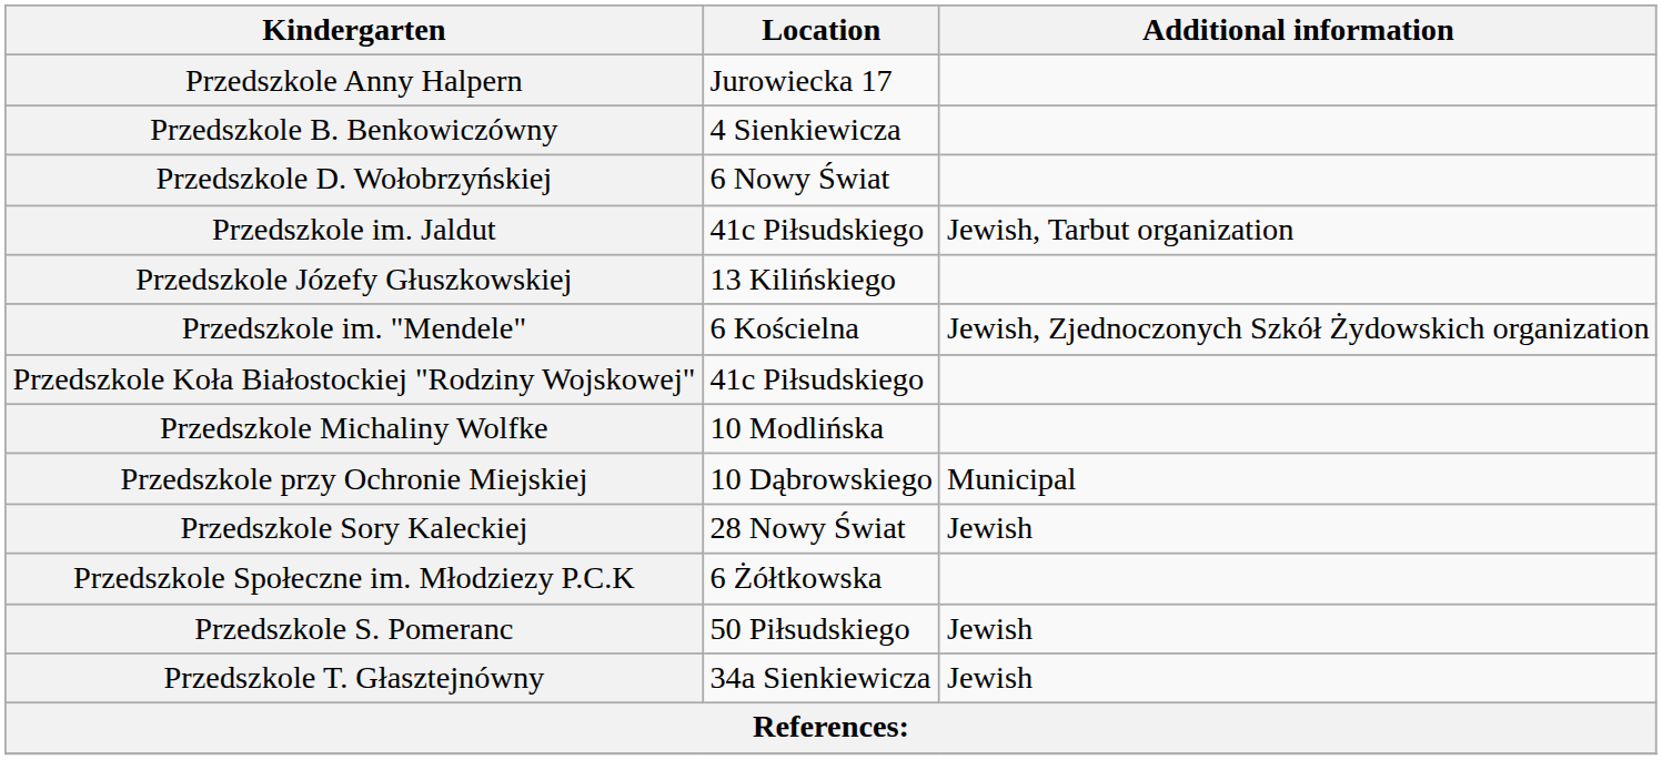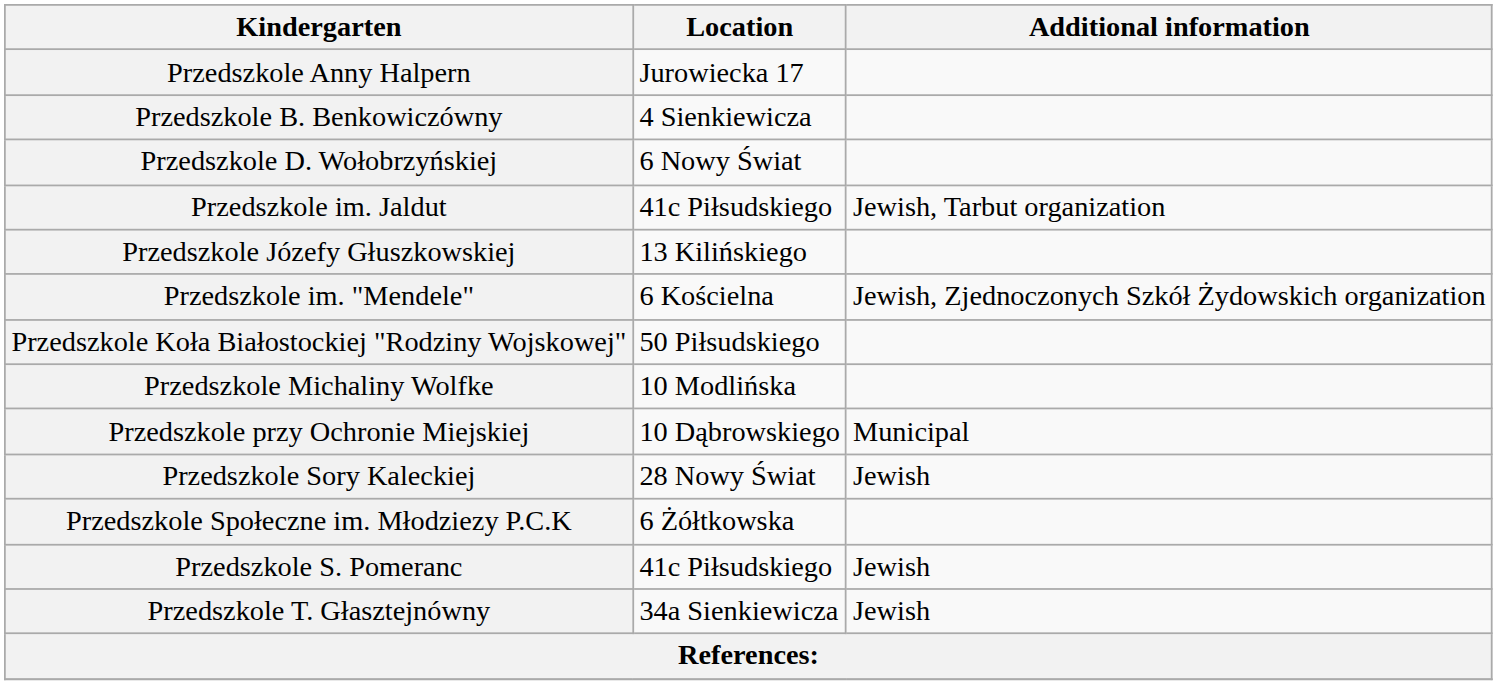Przedszkole Koła Białostockiej "Rodziny Wojskowej" | Location: 41c Piłsudskiego -> 50 Piłsudskiego
Przedszkole S. Pomeranc | Location: 50 Piłsudskiego -> 41c Piłsudskiego
